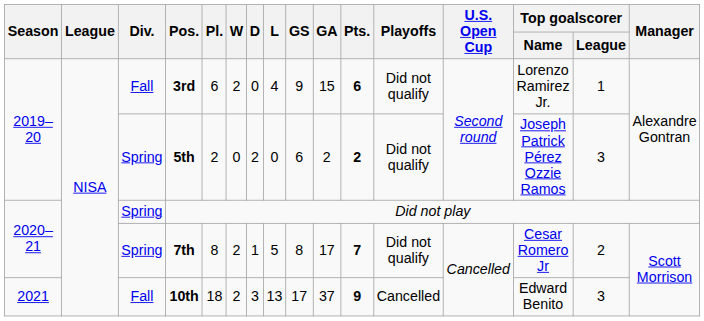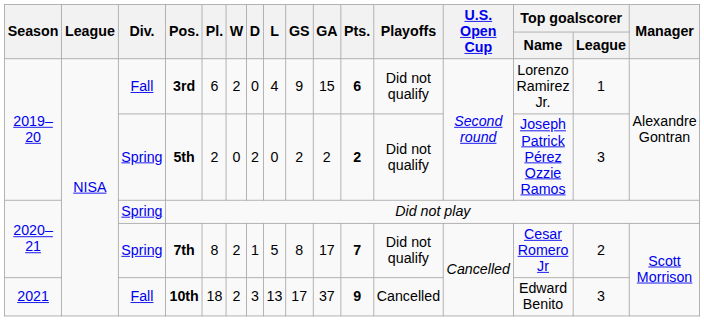5th | GS: 6 -> 2
